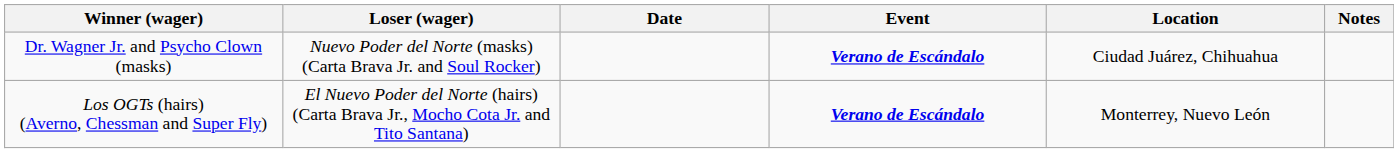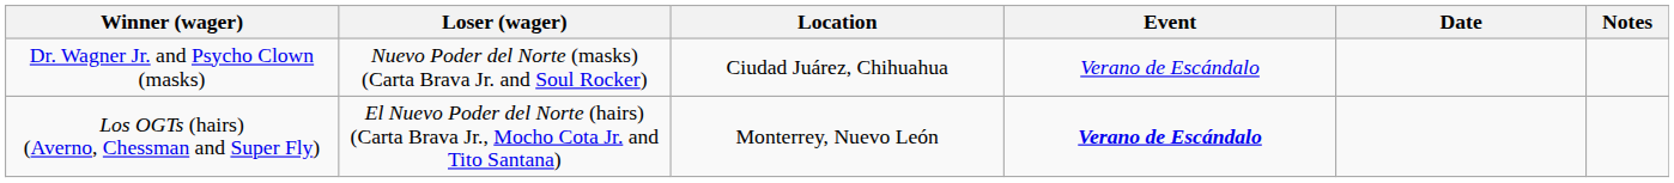columns swapped: Location <-> Date
Dr. Wagner Jr. and Psycho Clown (masks) | Event: bold -> normal
